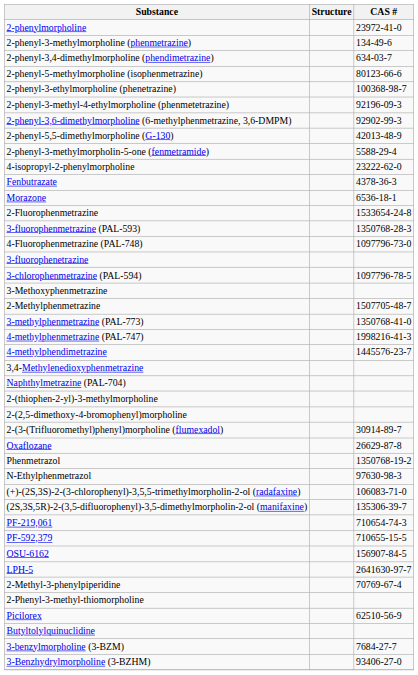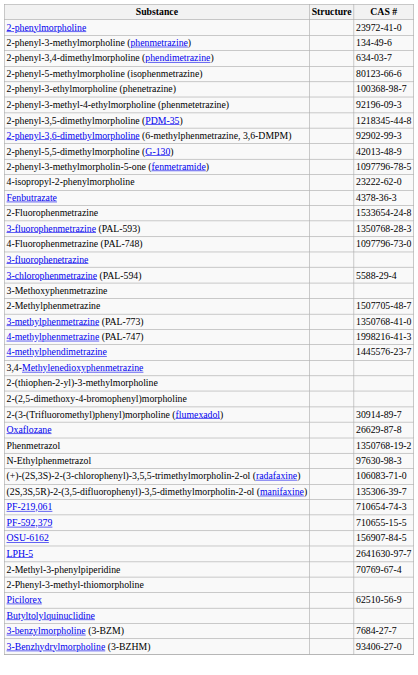+ row: 2-phenyl-3,5-dimethylmorpholine (PDM-35) | 1218345-44-8
2-phenyl-3-methylmorpholin-5-one (fenmetramide) | CAS #: 5588-29-4 -> 1097796-78-5
- row: Morazone | 6536-18-1
3-chlorophenmetrazine (PAL-594) | CAS #: 1097796-78-5 -> 5588-29-4
- row: Naphthylmetrazine (PAL-704)
